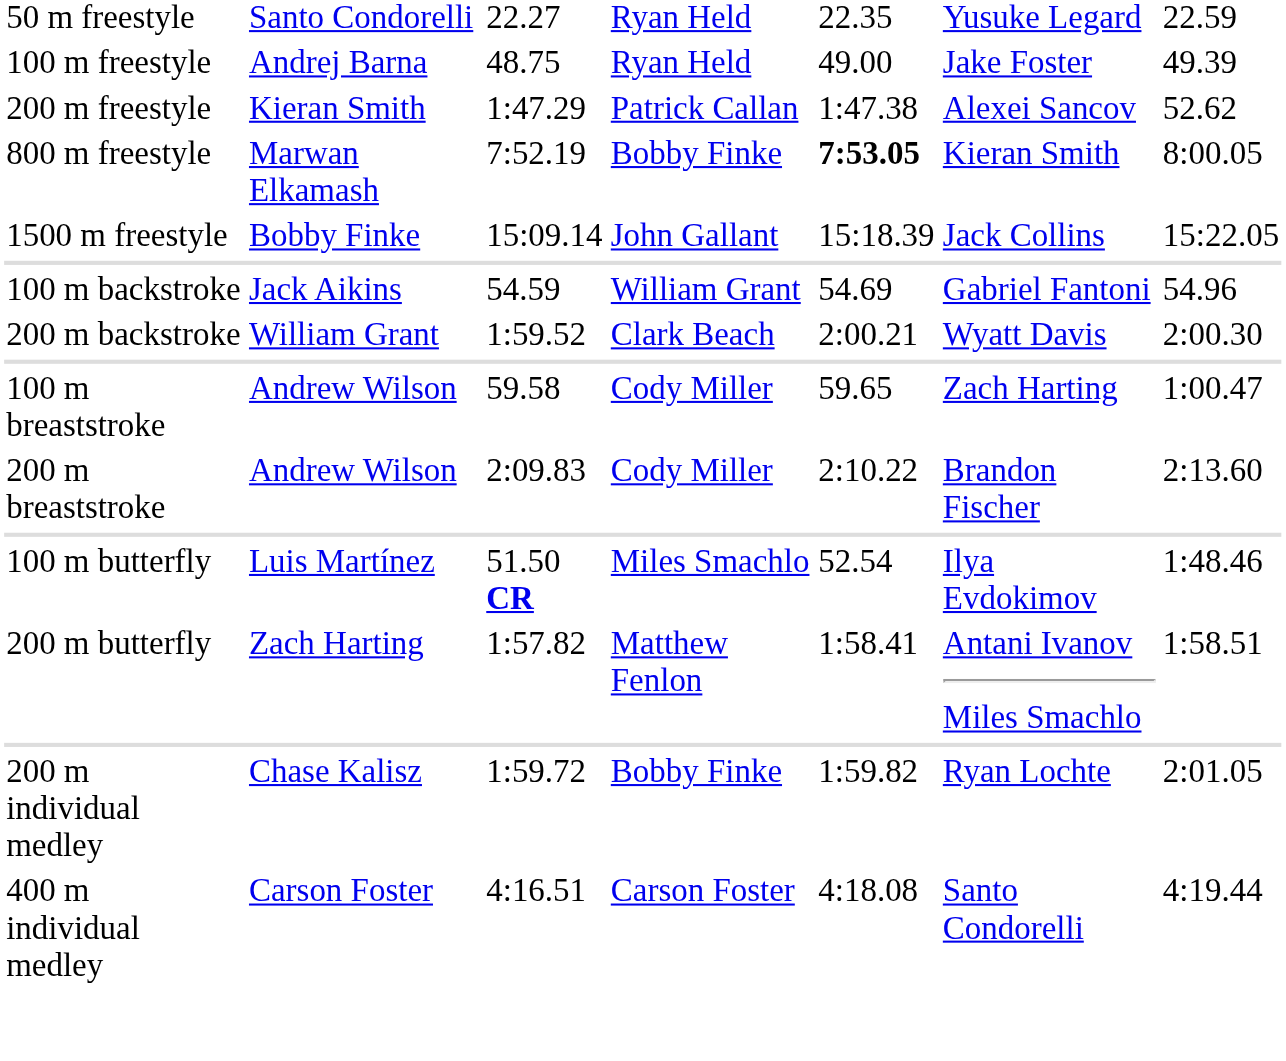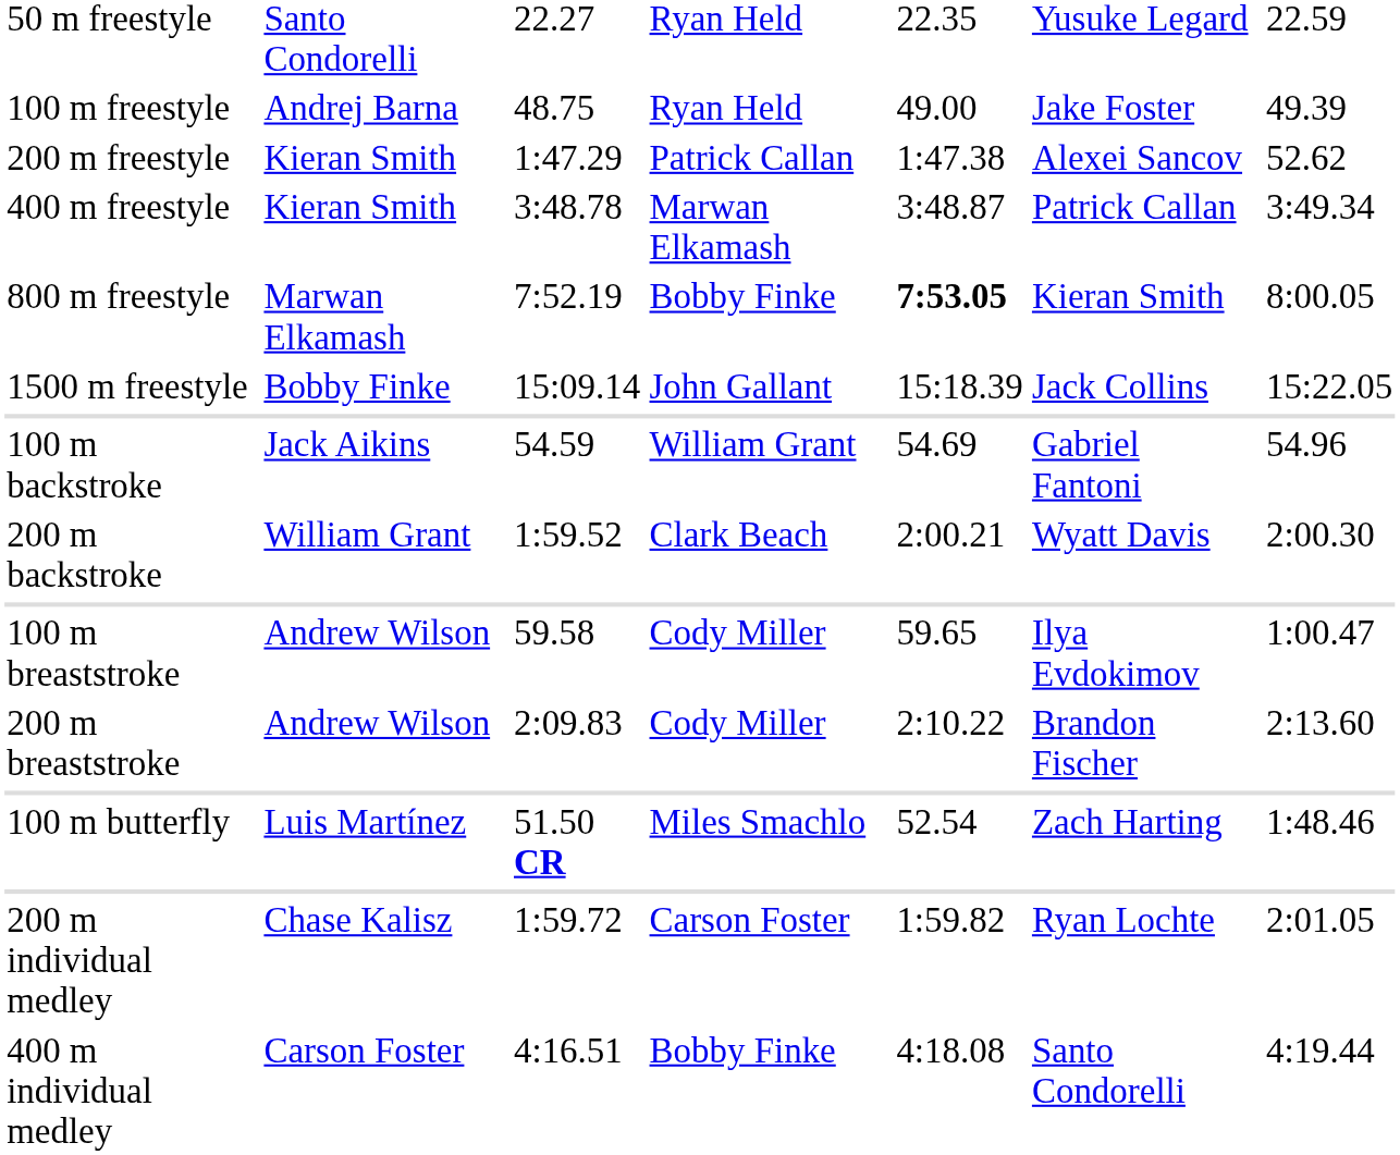+ row: 400 m freestyle | Kieran Smith | 3:48.78 | Marwan Elkamash | 3:48.87 | Patrick Callan | 3:49.34
100 m breaststroke | column 6: Zach Harting -> Ilya Evdokimov
100 m butterfly | column 6: Ilya Evdokimov -> Zach Harting
- row: 200 m butterfly | Zach Harting | 1:57.82 | Matthew Fenlon | 1:58.41 | Antani Ivanov Miles Smachlo | 1:58.51
200 m individual medley | column 4: Bobby Finke -> Carson Foster
400 m individual medley | column 4: Carson Foster -> Bobby Finke
